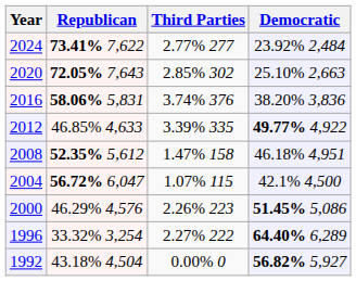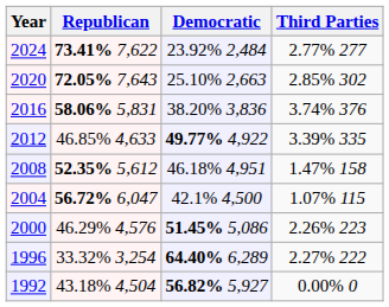columns swapped: Democratic <-> Third Parties
